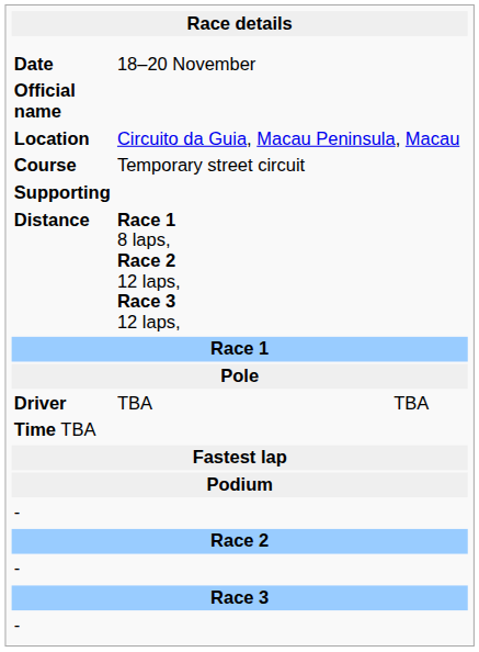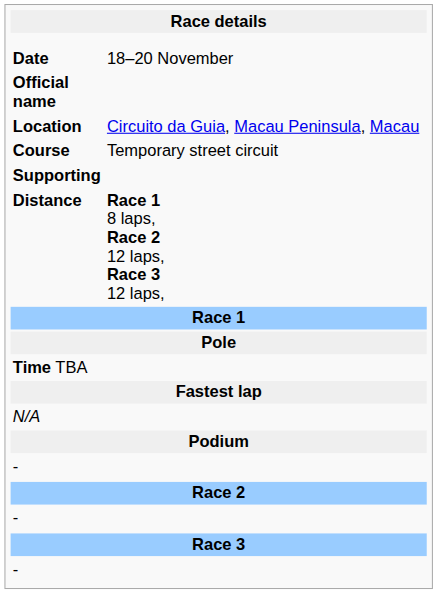- row: Driver | TBA | TBA
+ row: N/A
